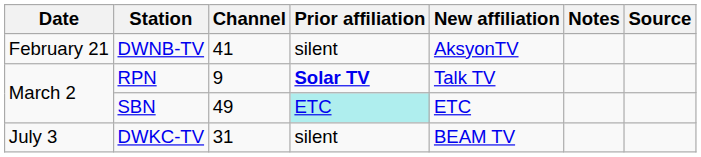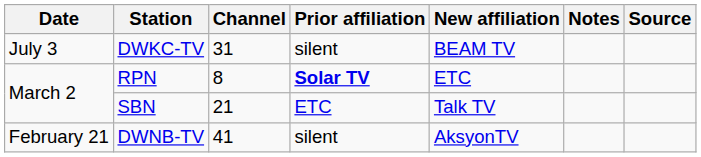rows swapped: DWNB-TV <-> DWKC-TV
RPN | Channel: 9 -> 8
RPN | New affiliation: Talk TV -> ETC
SBN | Channel: 49 -> 21
SBN | Prior affiliation: paleturquoise background -> no background
SBN | New affiliation: ETC -> Talk TV
